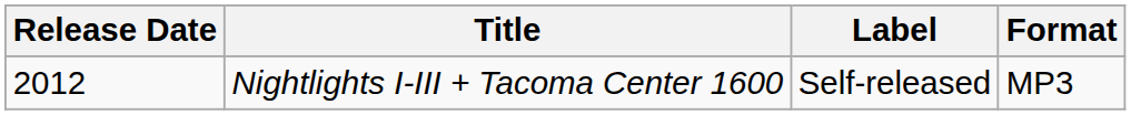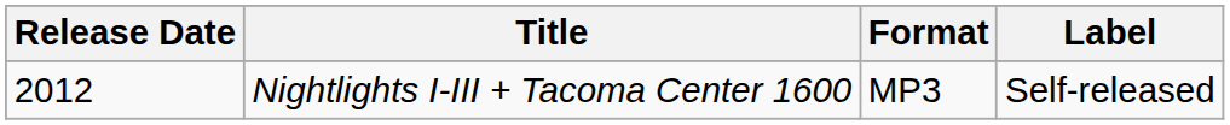columns swapped: Label <-> Format
